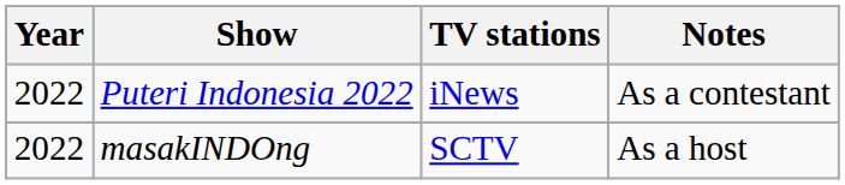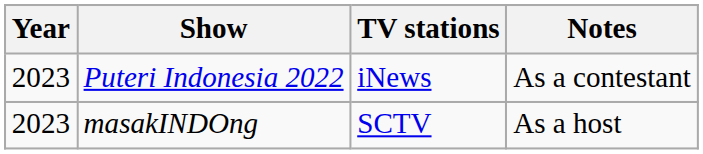Puteri Indonesia 2022 | Year: 2022 -> 2023
masakINDOng | Year: 2022 -> 2023
